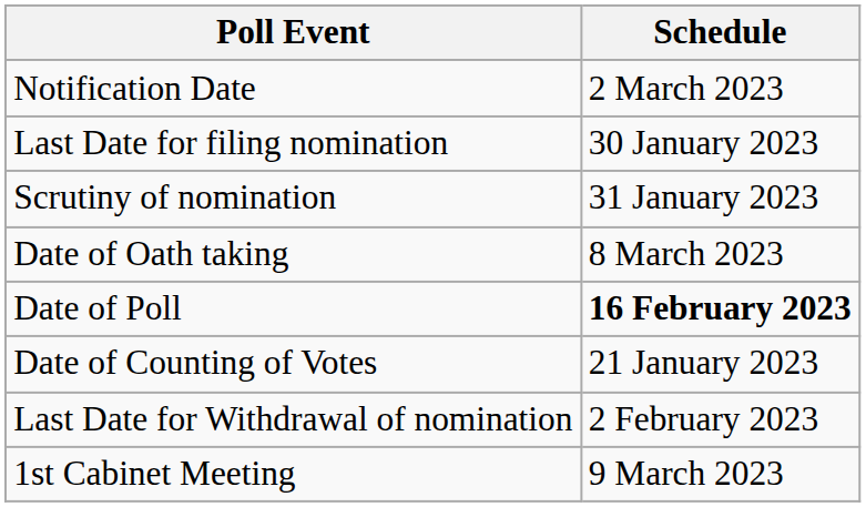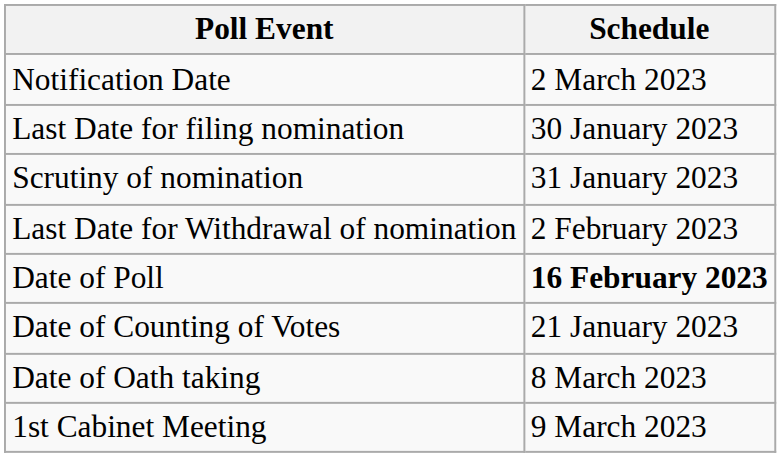rows swapped: Last Date for Withdrawal of nomination <-> Date of Oath taking
